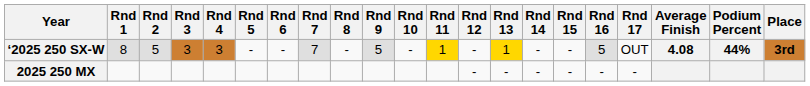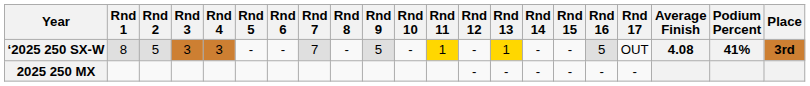‘2025 250 SX-W | Podium Percent: 44% -> 41%
